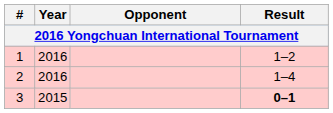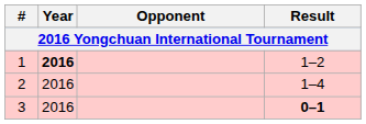1 | Year: normal -> bold
3 | Year: 2015 -> 2016
